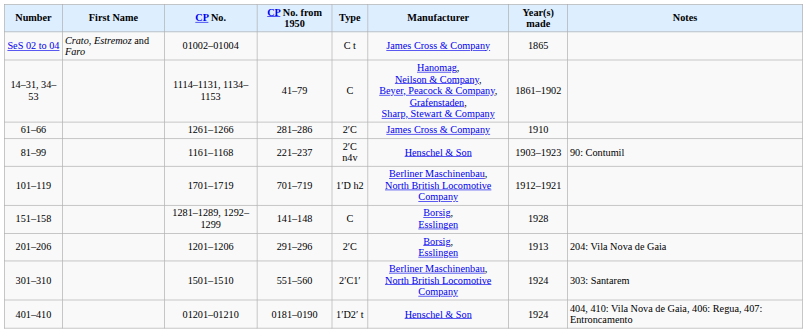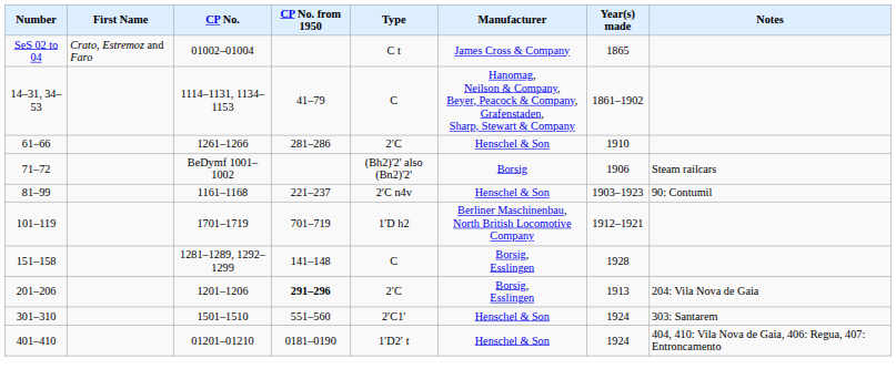61–66 | Manufacturer: James Cross & Company -> Henschel & Son
+ row: 71–72 | BeDymf 1001–1002 | (Bh2)'2' also (Bn2)'2' | Borsig | 1906 | Steam railcars
201–206 | CP No. from 1950: normal -> bold
301–310 | Manufacturer: Berliner Maschinenbau, North British Locomotive Company -> Henschel & Son
